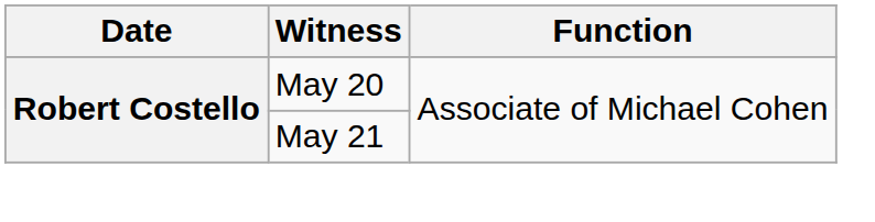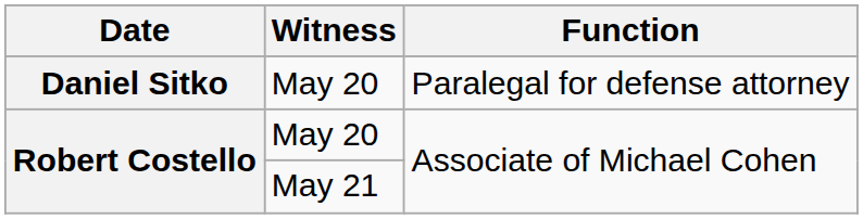+ row: Daniel Sitko | May 20 | Paralegal for defense attorney
